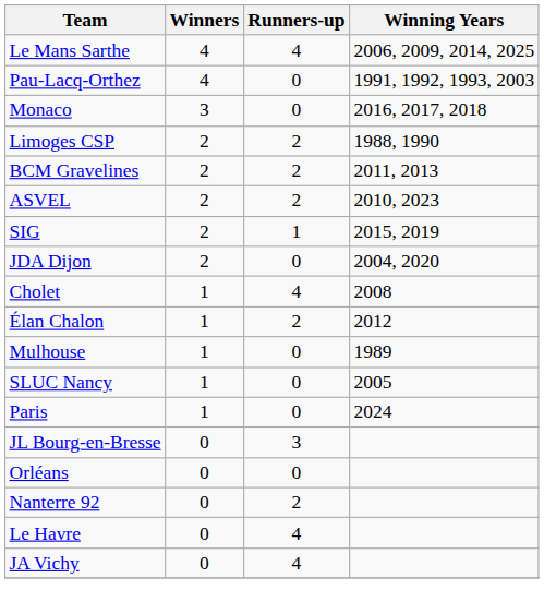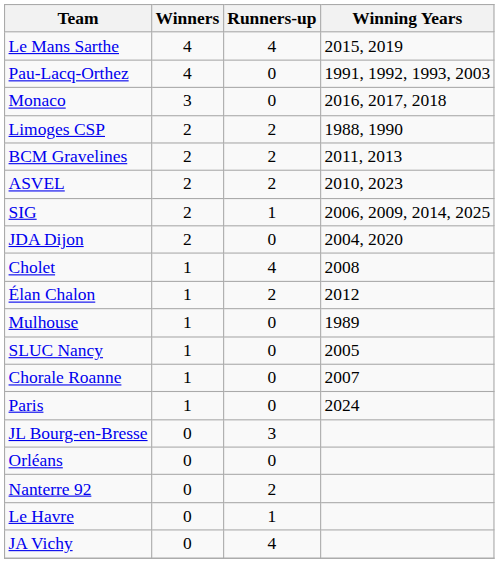Le Mans Sarthe | Winning Years: 2006, 2009, 2014, 2025 -> 2015, 2019
SIG | Winning Years: 2015, 2019 -> 2006, 2009, 2014, 2025
+ row: Chorale Roanne | 1 | 0 | 2007
Le Havre | Runners-up: 4 -> 1
